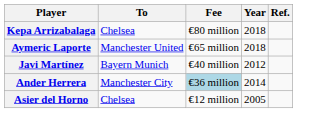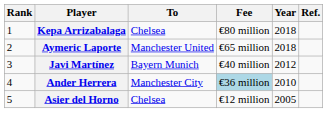+ column: Rank | 1 | 2 | 3 | 4 | 5
Ander Herrera | Year: 2014 -> 2010
